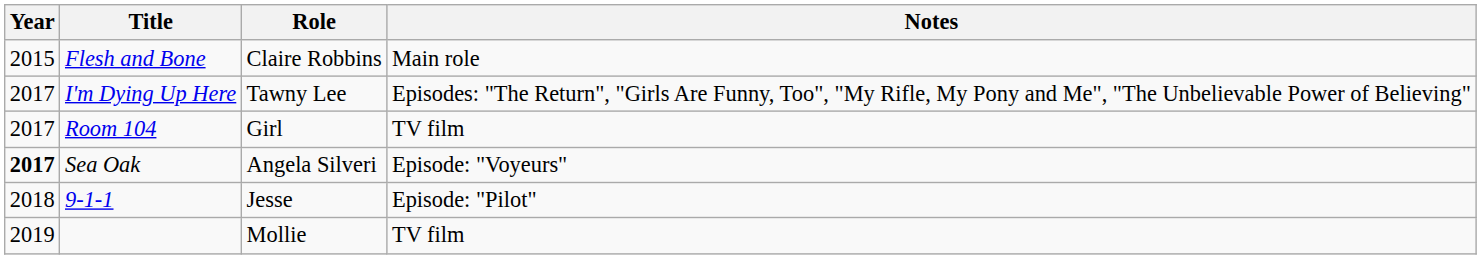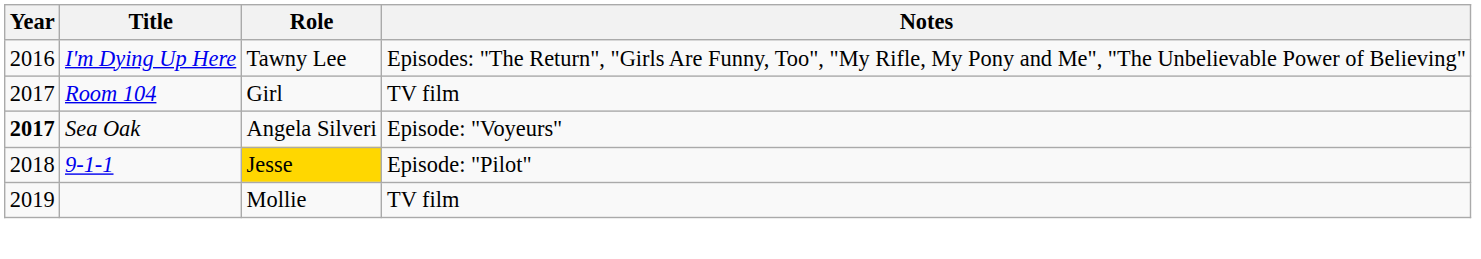- row: 2015 | Flesh and Bone | Claire Robbins | Main role
I'm Dying Up Here | Year: 2017 -> 2016
9-1-1 | Role: no background -> gold background
